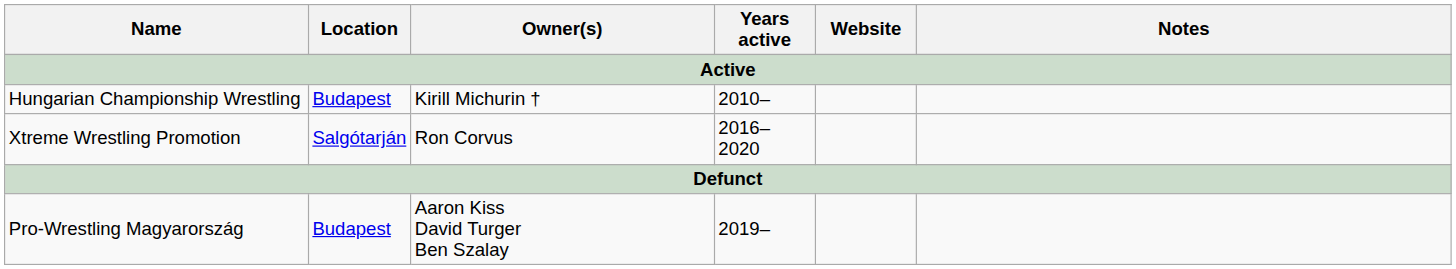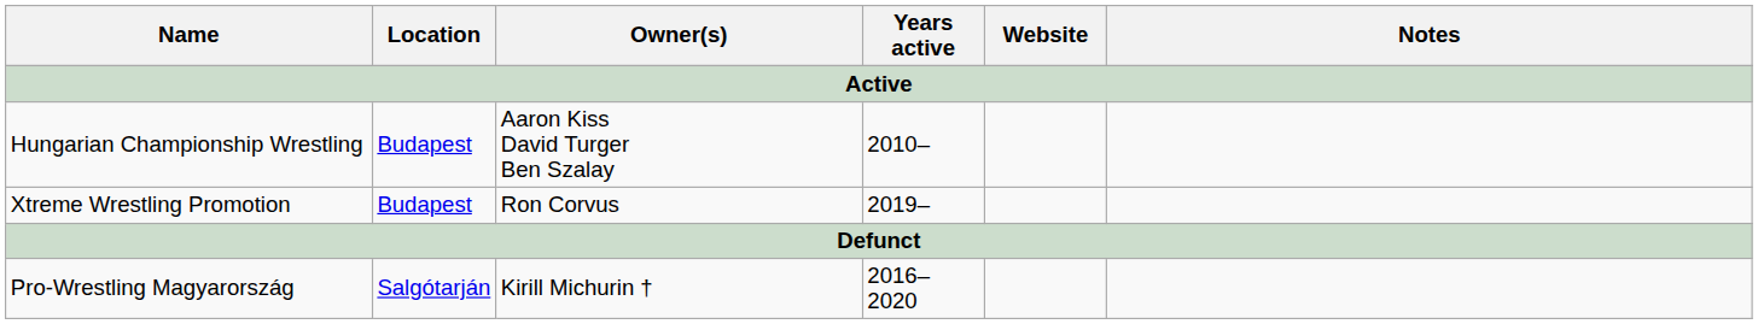Hungarian Championship Wrestling | Owner(s): Kirill Michurin † -> Aaron Kiss David Turger Ben Szalay
Xtreme Wrestling Promotion | Location: Salgótarján -> Budapest
Xtreme Wrestling Promotion | Years active: 2016–2020 -> 2019–
Pro-Wrestling Magyarország | Location: Budapest -> Salgótarján
Pro-Wrestling Magyarország | Owner(s): Aaron Kiss David Turger Ben Szalay -> Kirill Michurin †
Pro-Wrestling Magyarország | Years active: 2019– -> 2016–2020
